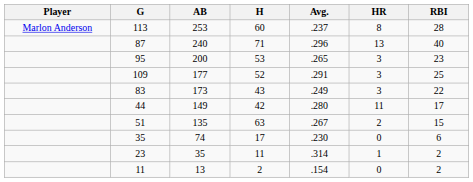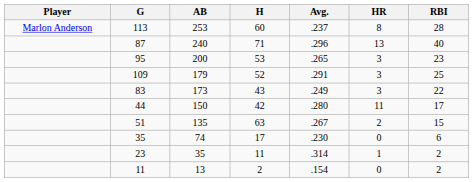109 | AB: 177 -> 179
44 | AB: 149 -> 150
